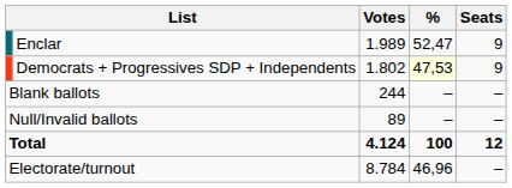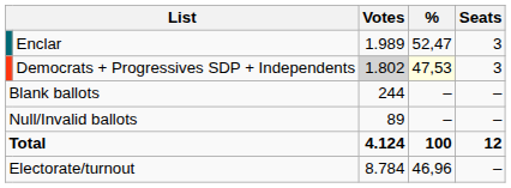Enclar | Seats: 9 -> 3
Democrats + Progressives SDP + Independents | Votes: no background -> lightgrey background
Democrats + Progressives SDP + Independents | Seats: 9 -> 3
